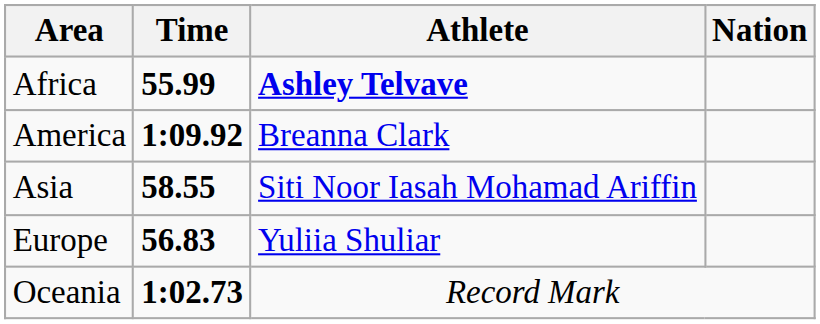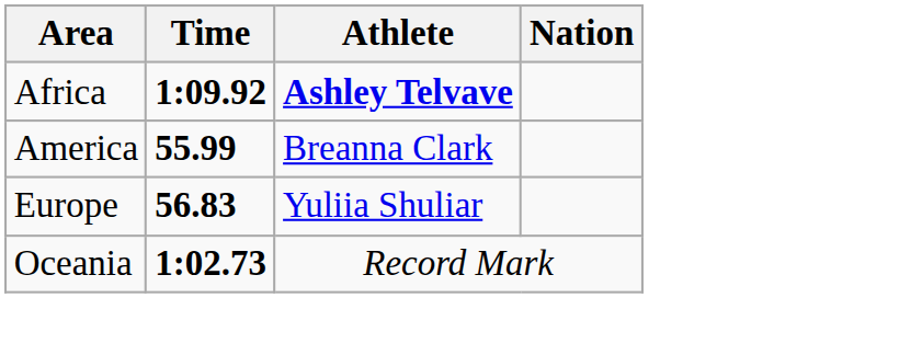Africa | Time: 55.99 -> 1:09.92
America | Time: 1:09.92 -> 55.99
- row: Asia | 58.55 | Siti Noor Iasah Mohamad Ariffin
